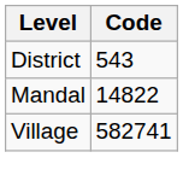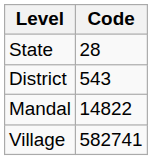+ row: State | 28
